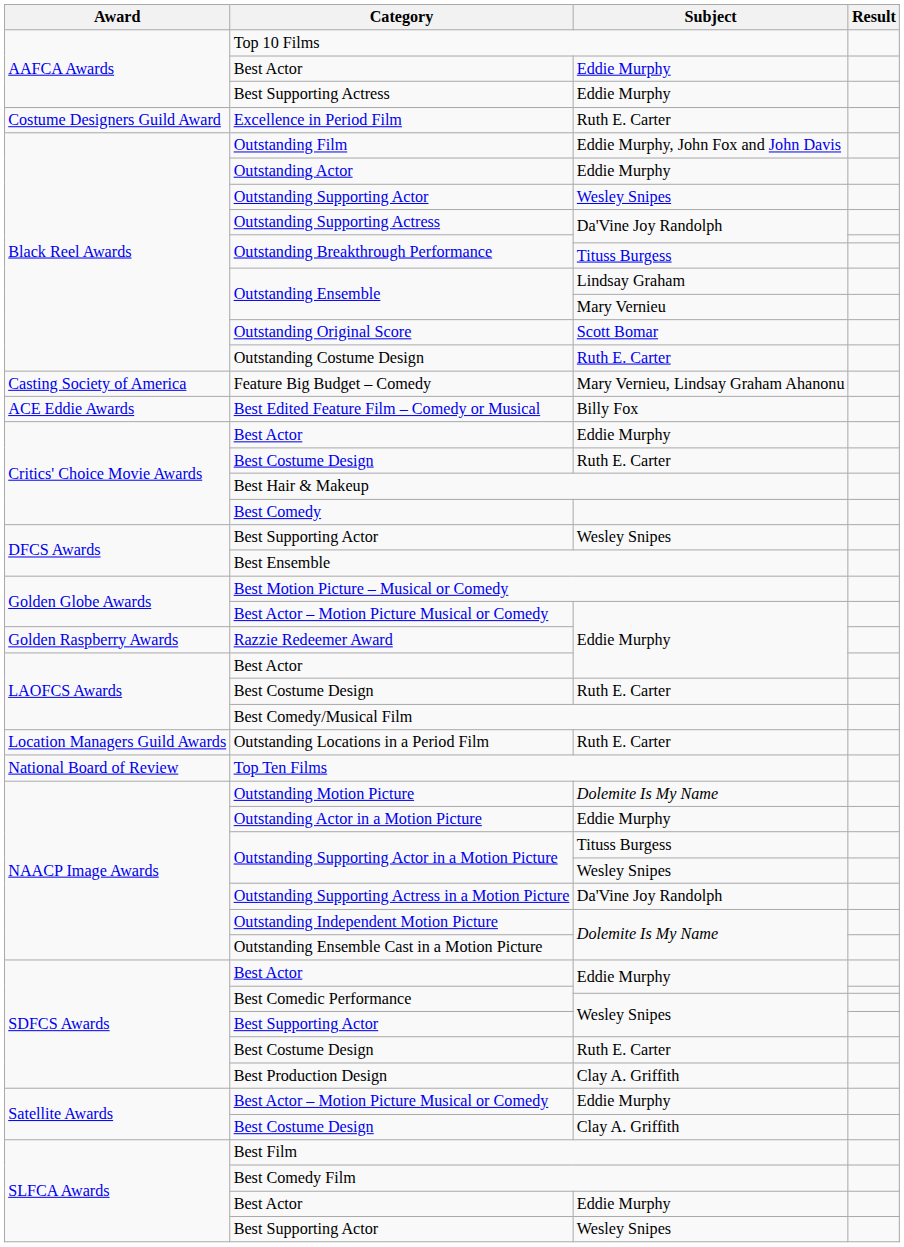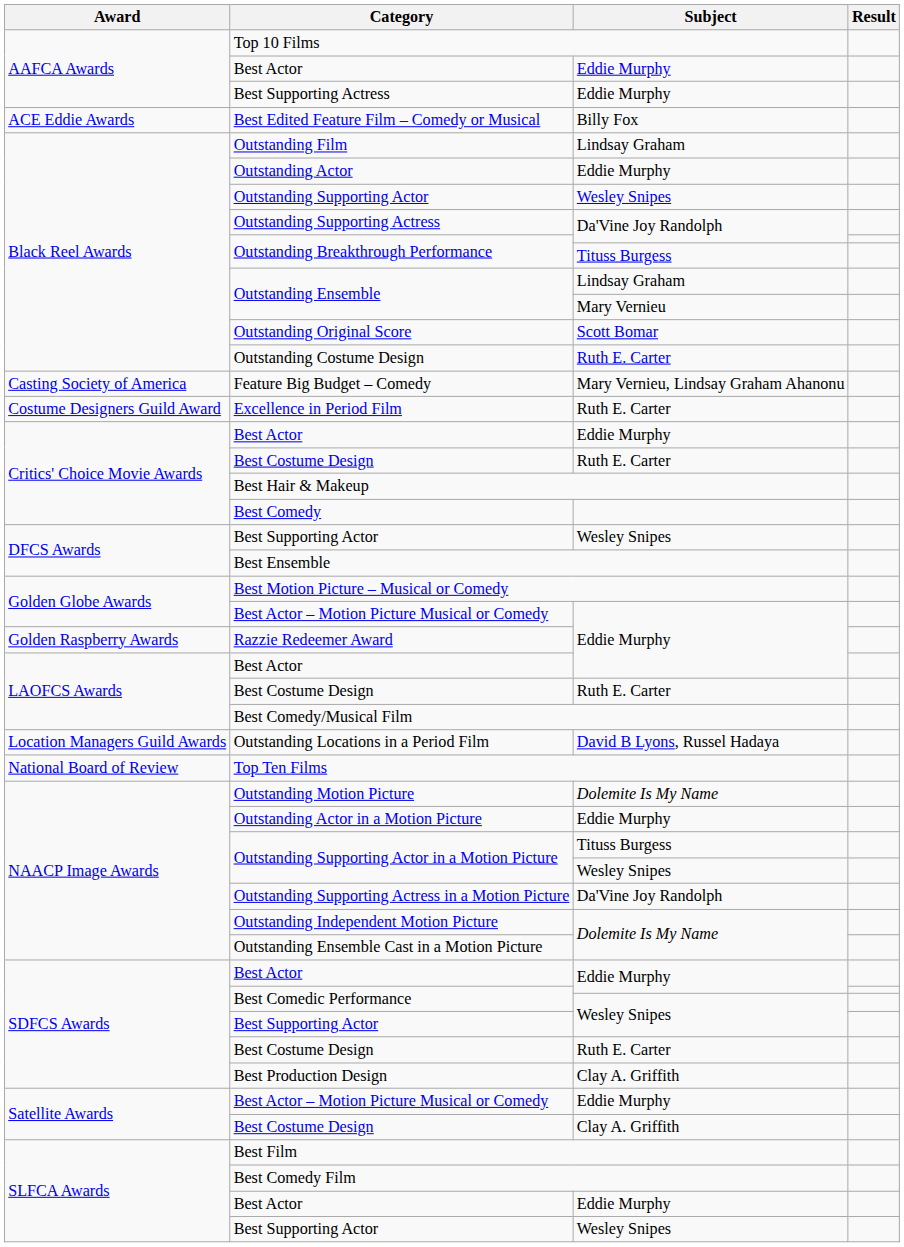rows swapped: Best Edited Feature Film – Comedy or Musical <-> Excellence in Period Film
Outstanding Film | Subject: Eddie Murphy, John Fox and John Davis -> Lindsay Graham
Outstanding Locations in a Period Film | Subject: Ruth E. Carter -> David B Lyons, Russel Hadaya
